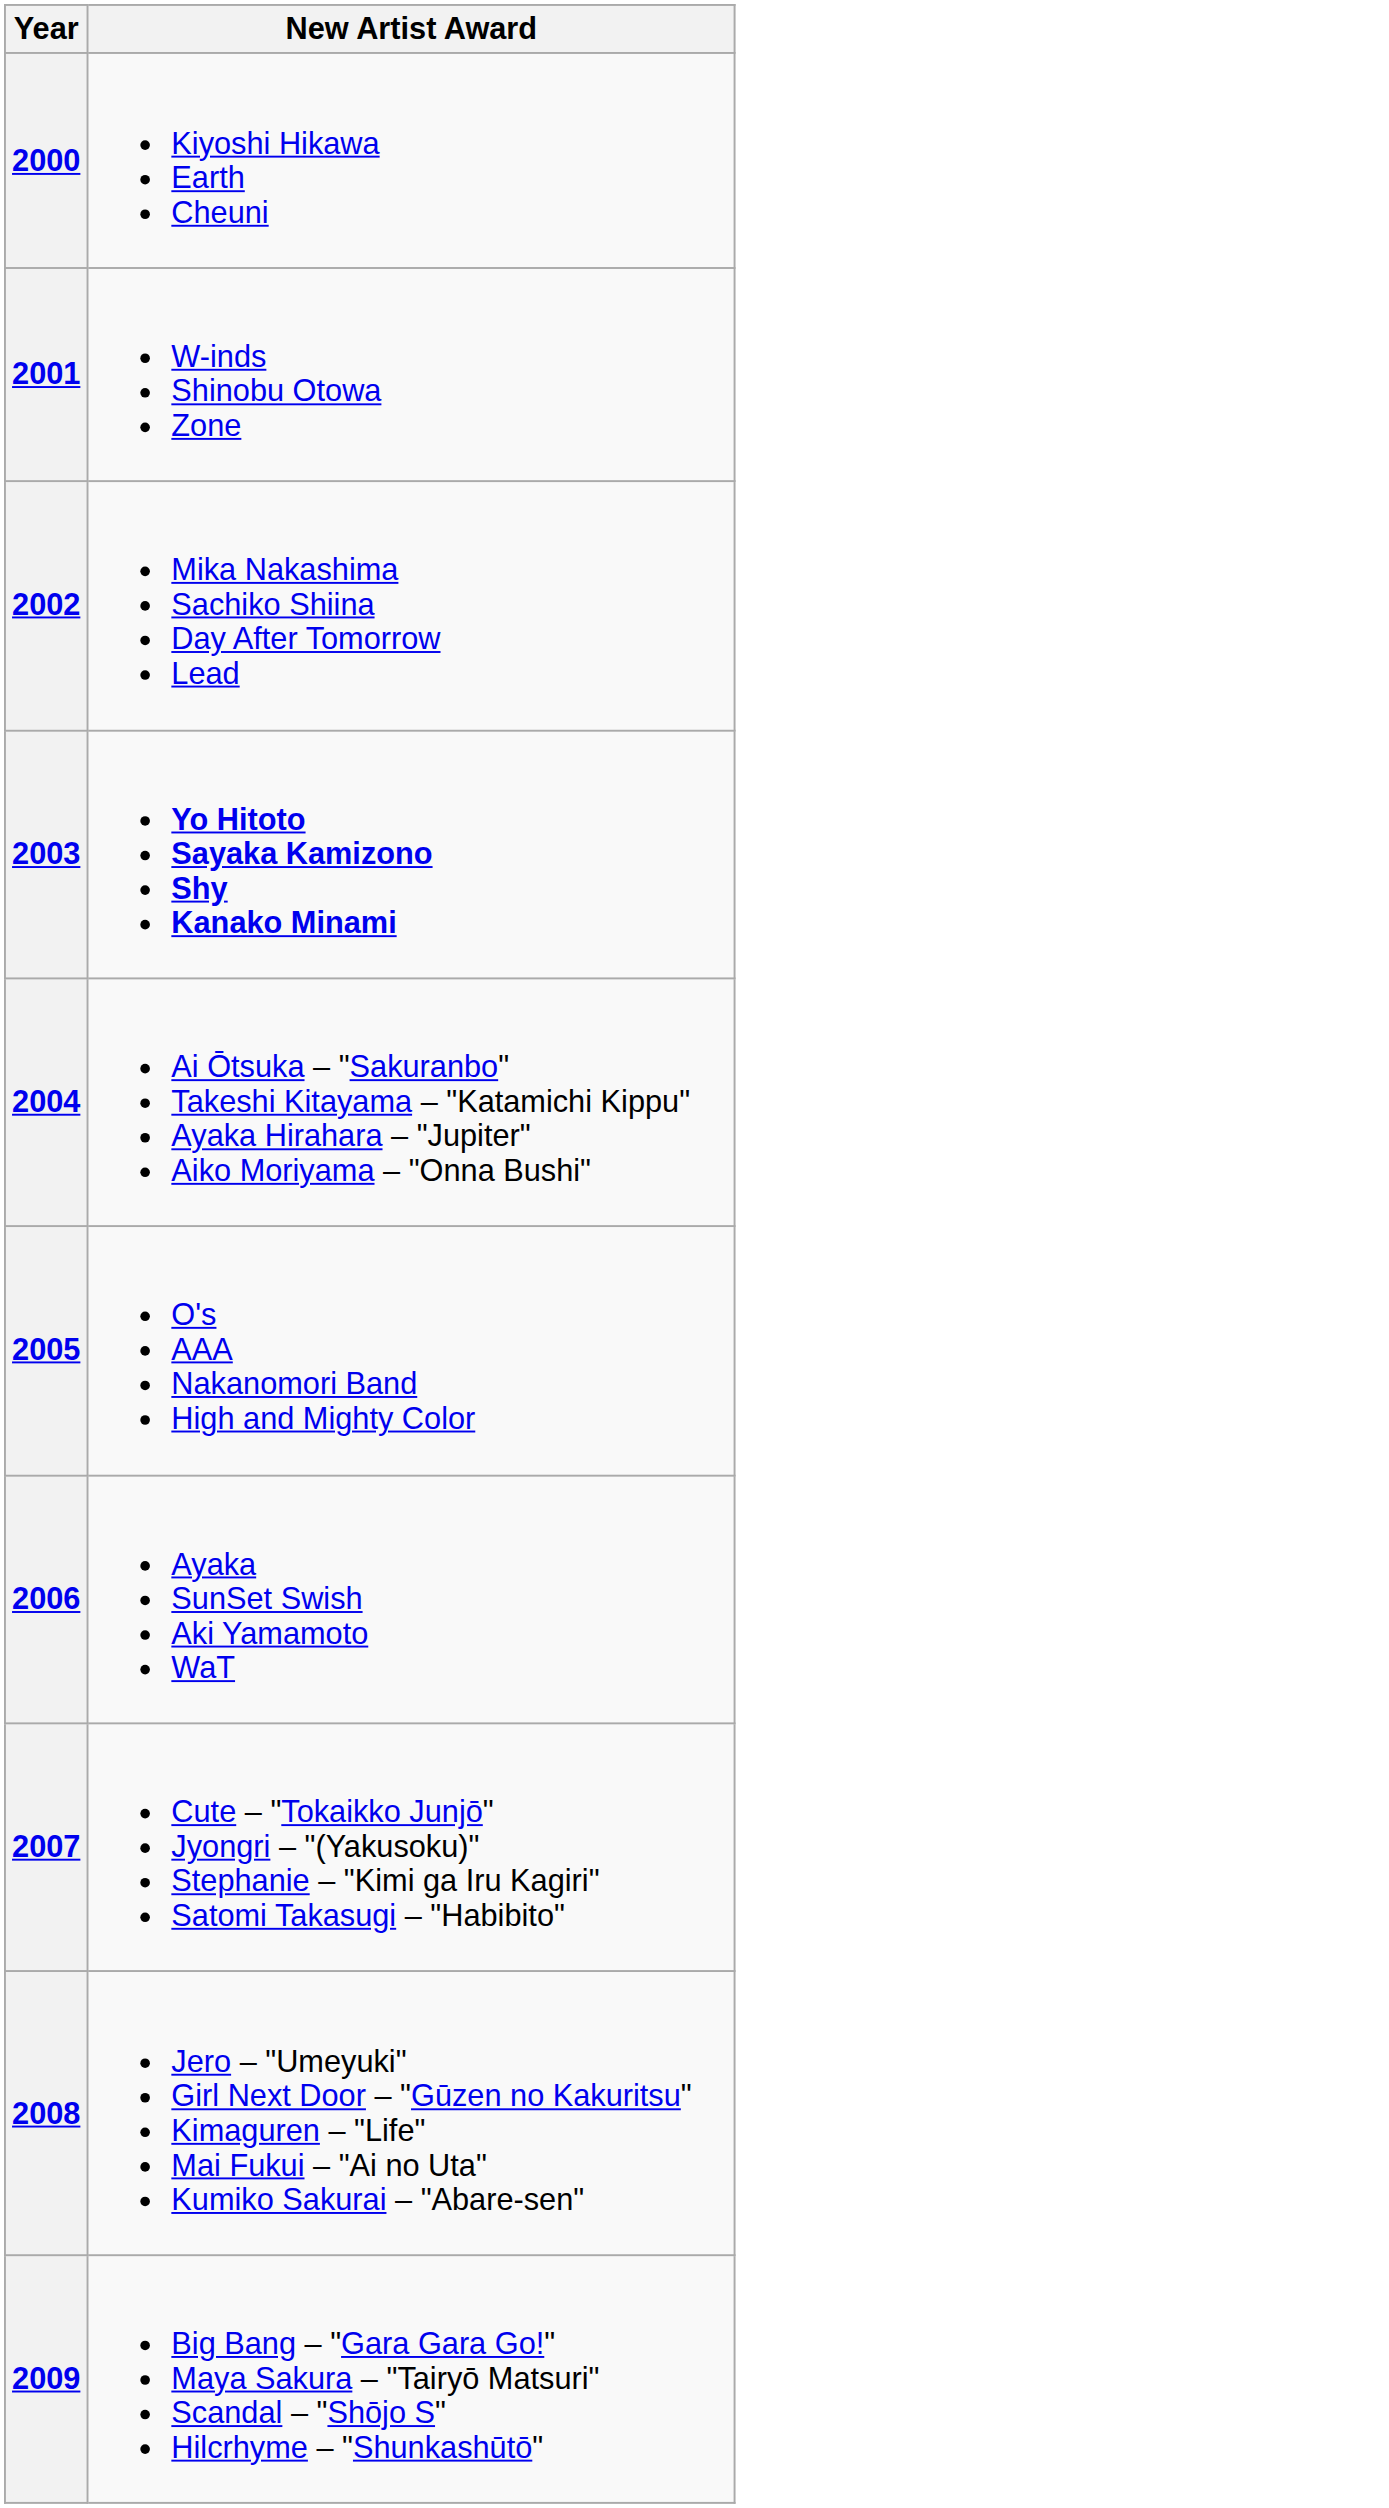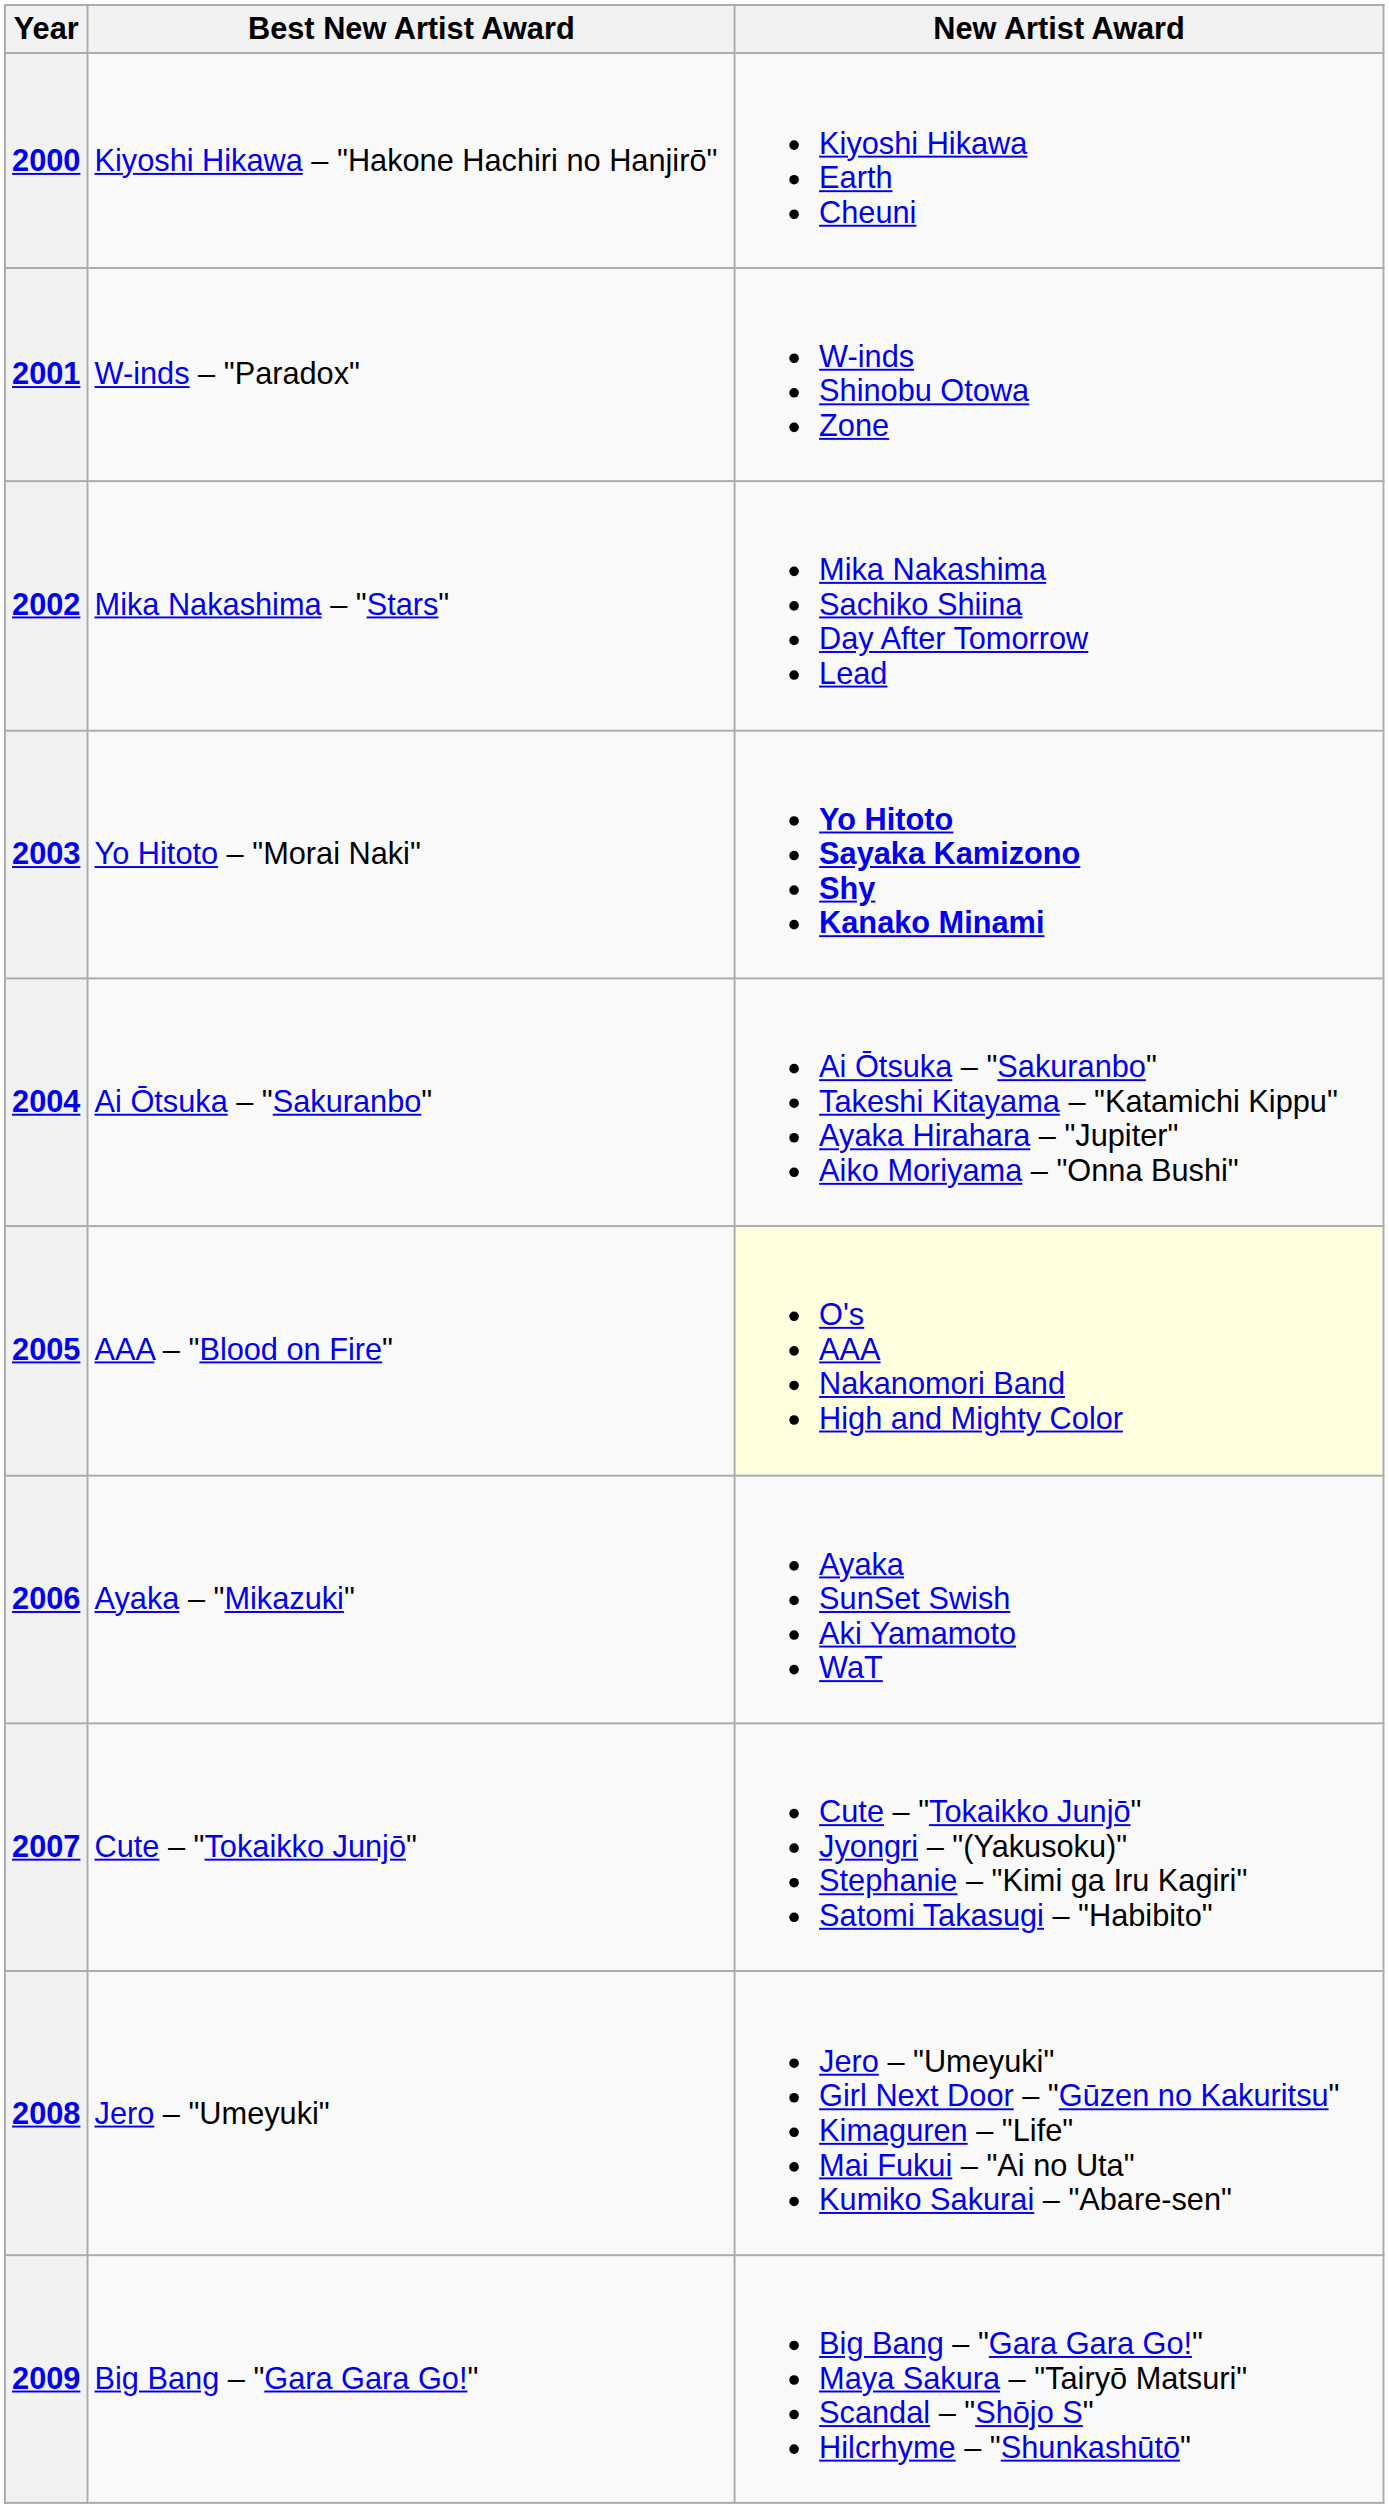+ column: Best New Artist Award | Kiyoshi Hikawa – "Hakone Hachiri no Hanjirō" | W-inds – "Paradox" | Mika Nakashima – "Stars" | Yo Hitoto – "Morai Naki" | Ai Ōtsuka – "Sakuranbo" | AAA – "Blood on Fire" | Ayaka – "Mikazuki" | Cute – "Tokaikko Junjō" | Jero – "Umeyuki" | Big Bang – "Gara Gara Go!"
2005 | New Artist Award: no background -> lightyellow background
